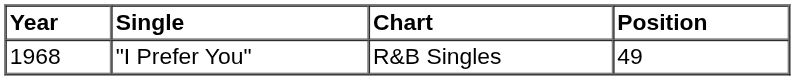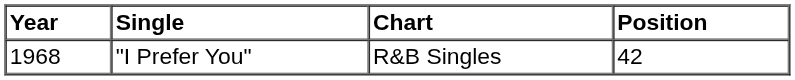"I Prefer You" | Position: 49 -> 42
